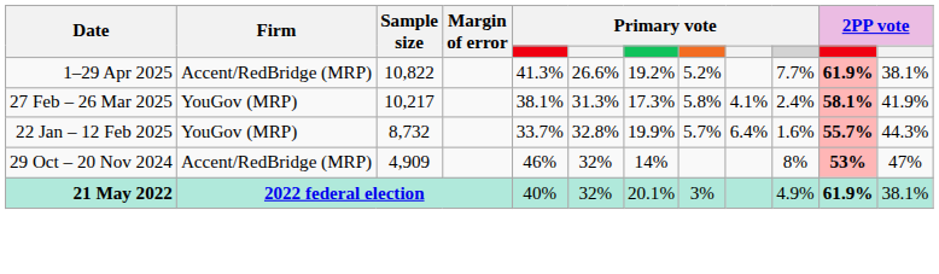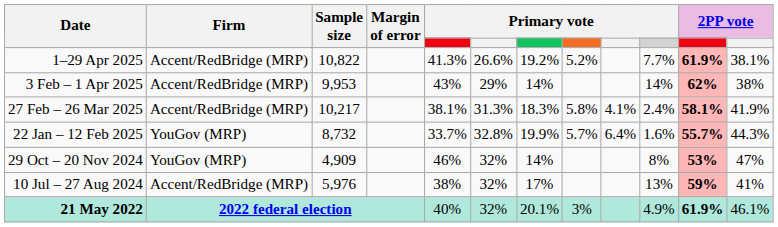+ row: 3 Feb – 1 Apr 2025 | Accent/RedBridge (MRP) | 9,953 | 43% | 29% | 14% | 14% | 62% | 38%
27 Feb – 26 Mar 2025 | Firm: YouGov (MRP) -> Accent/RedBridge (MRP)
27 Feb – 26 Mar 2025 | column 7: 17.3% -> 18.3%
29 Oct – 20 Nov 2024 | Firm: Accent/RedBridge (MRP) -> YouGov (MRP)
+ row: 10 Jul – 27 Aug 2024 | Accent/RedBridge (MRP) | 5,976 | 38% | 32% | 17% | 13% | 59% | 41%
21 May 2022 | column 12: 38.1% -> 46.1%
